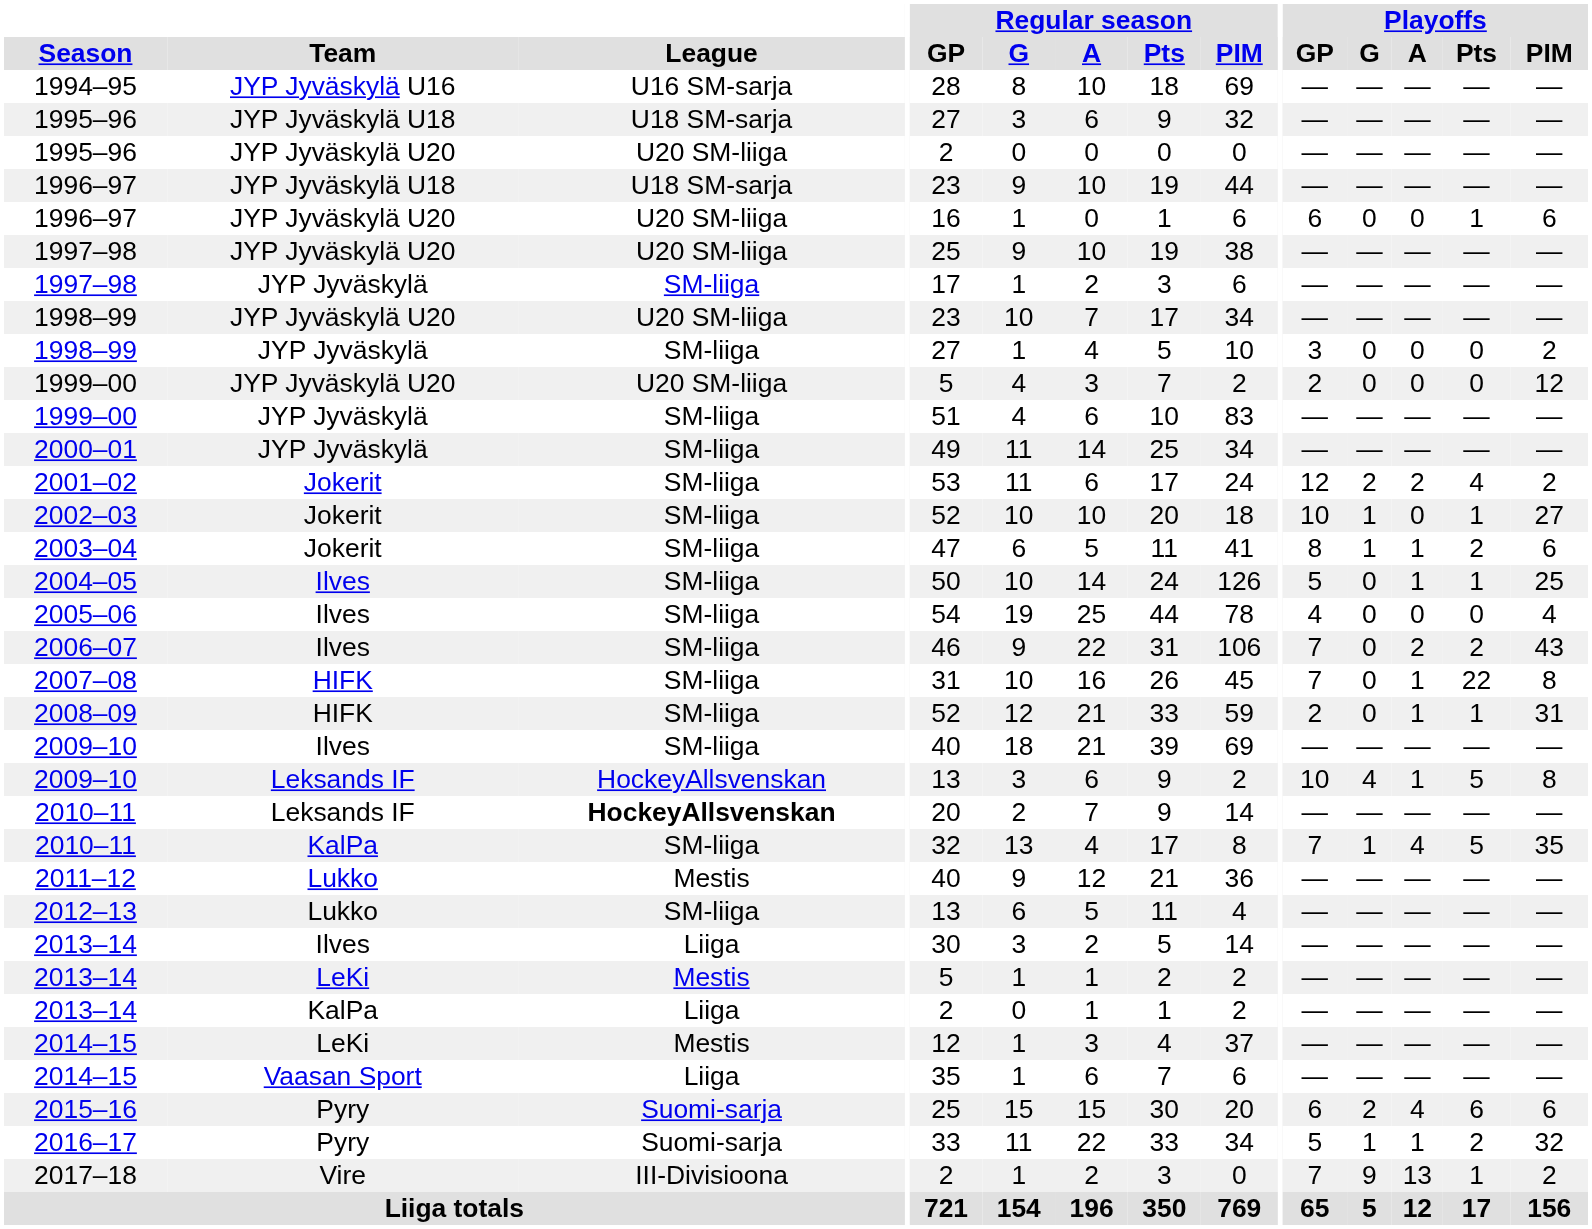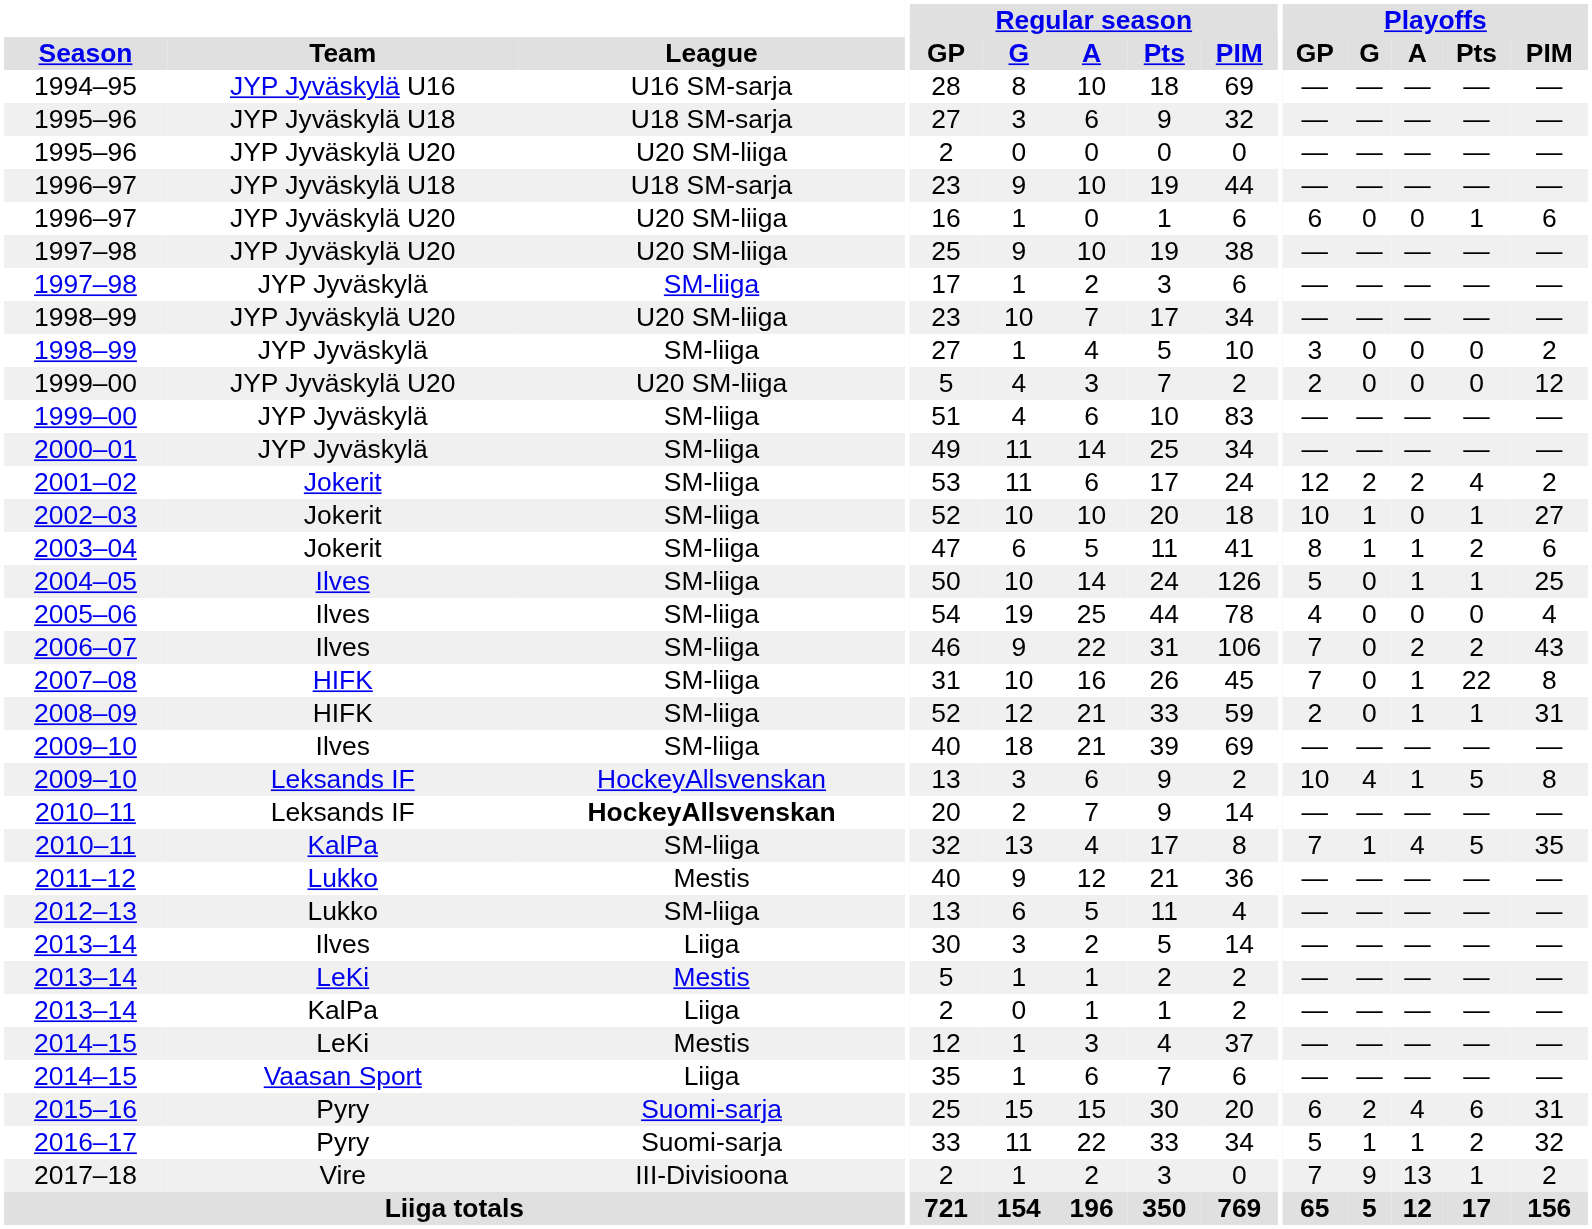2015–16 | Playoffs / PIM: 6 -> 31
